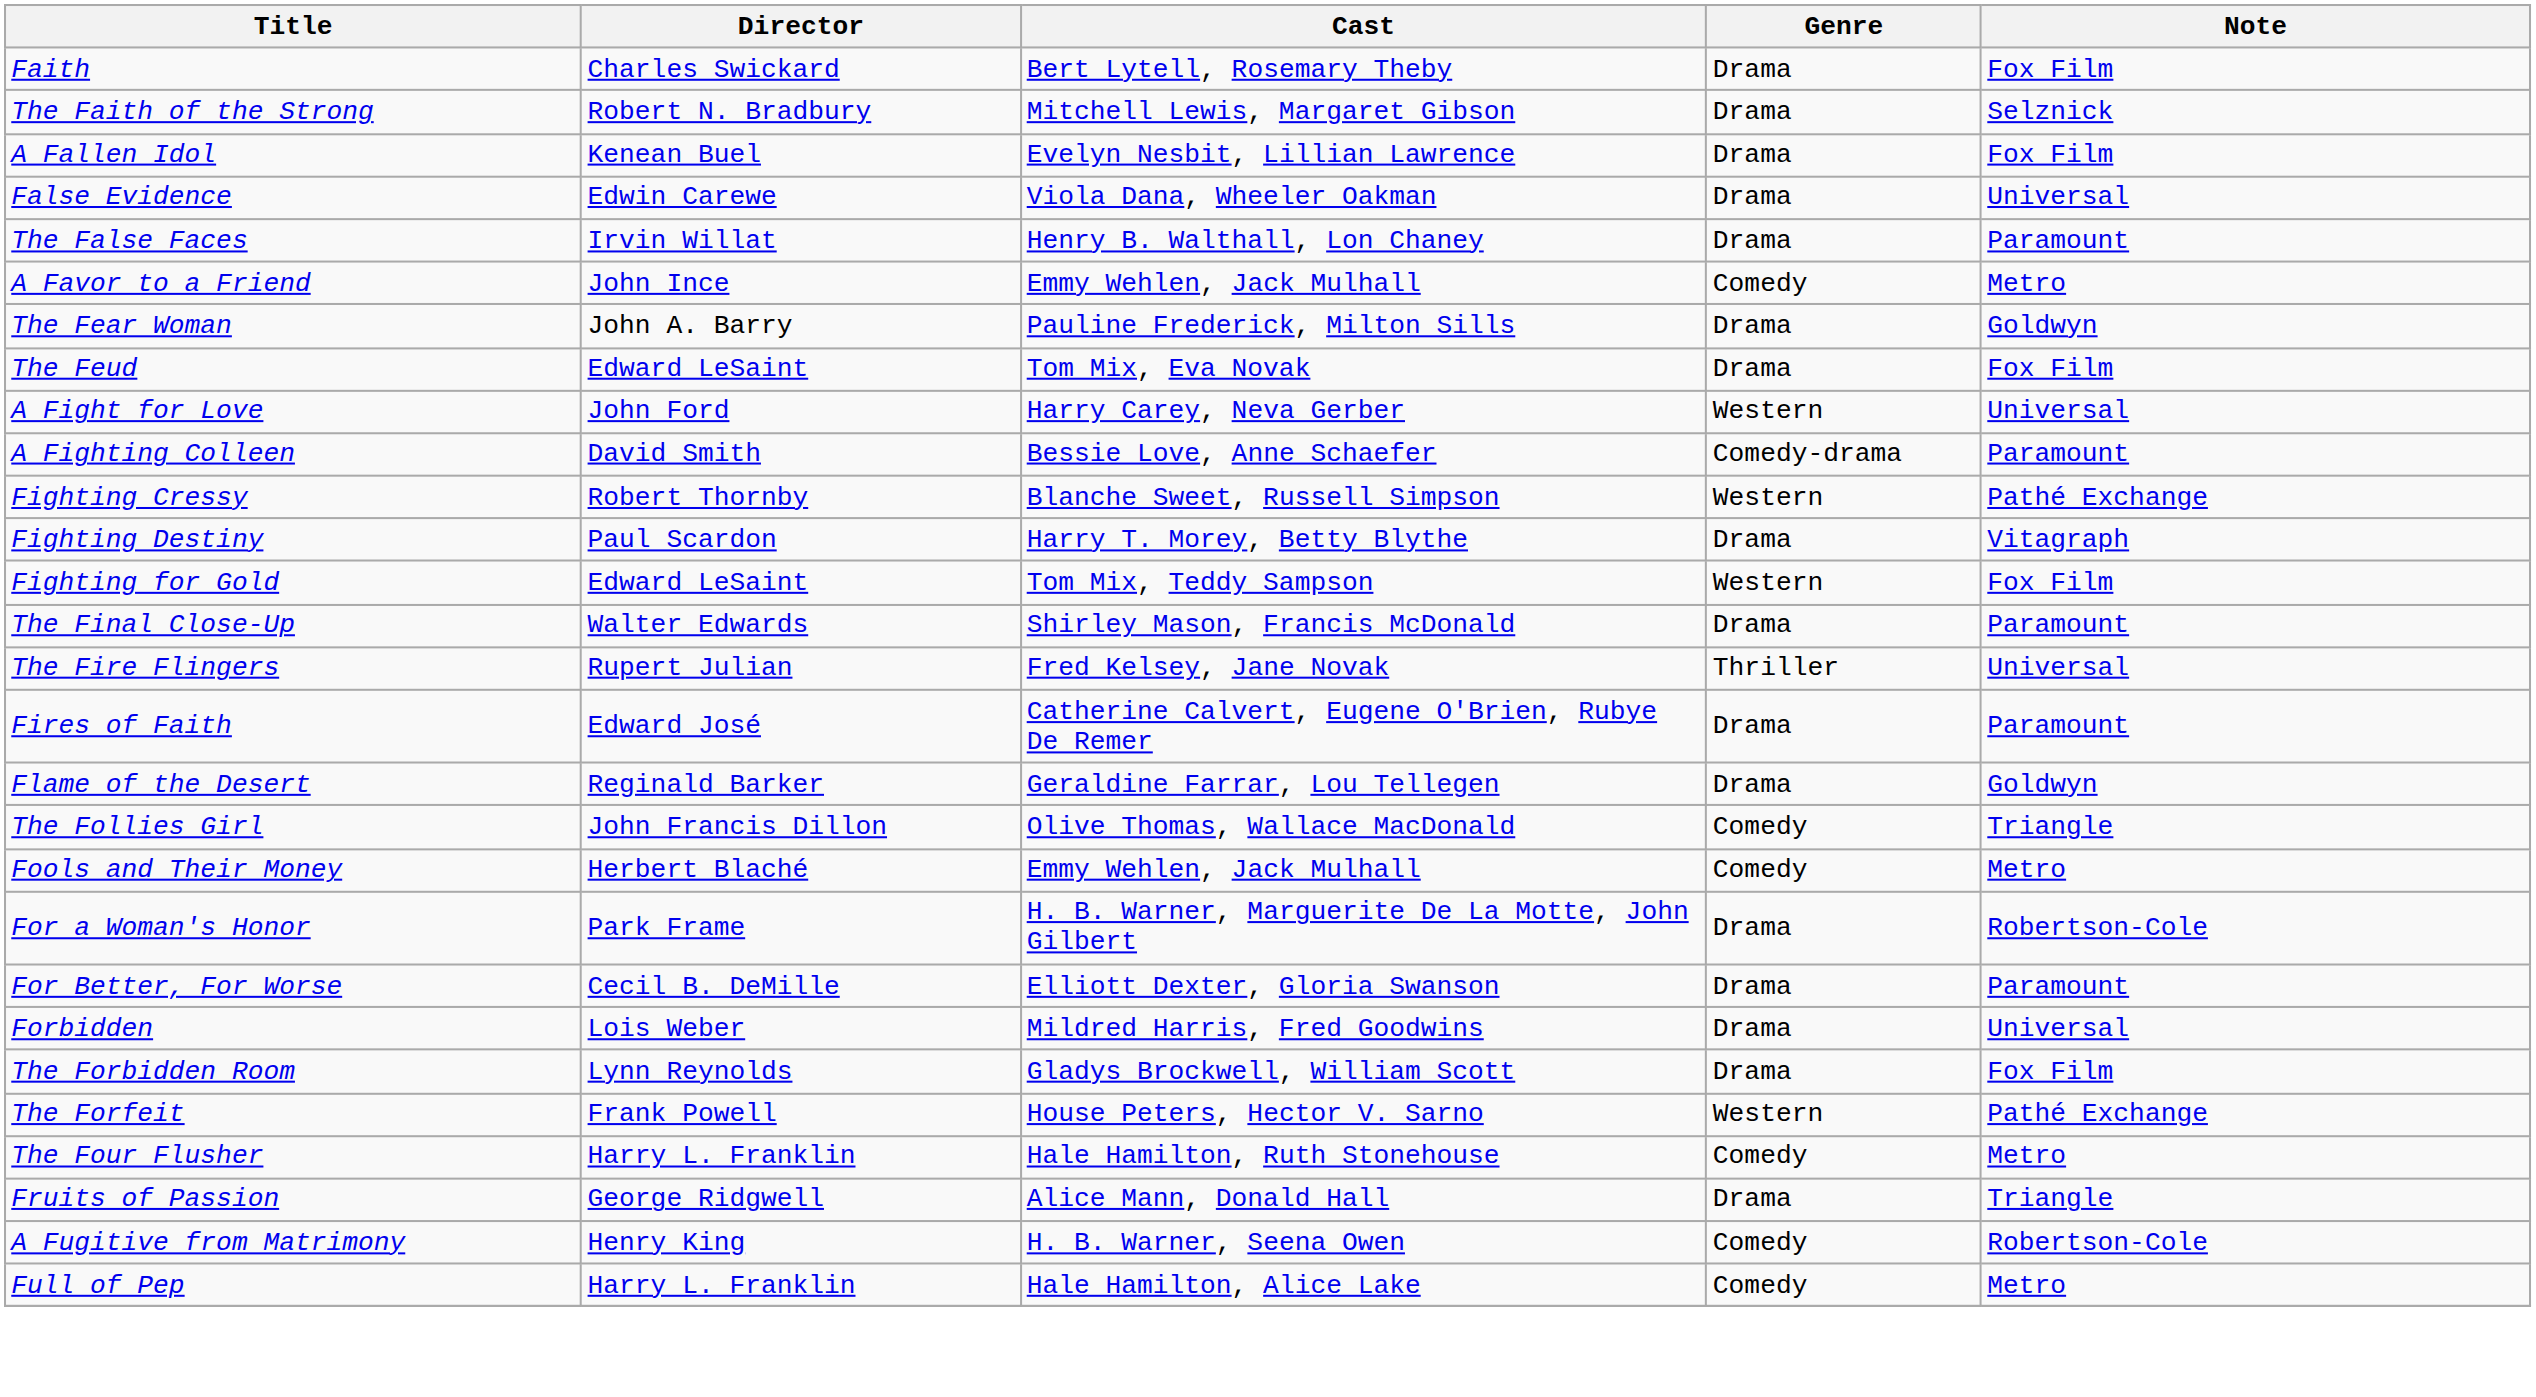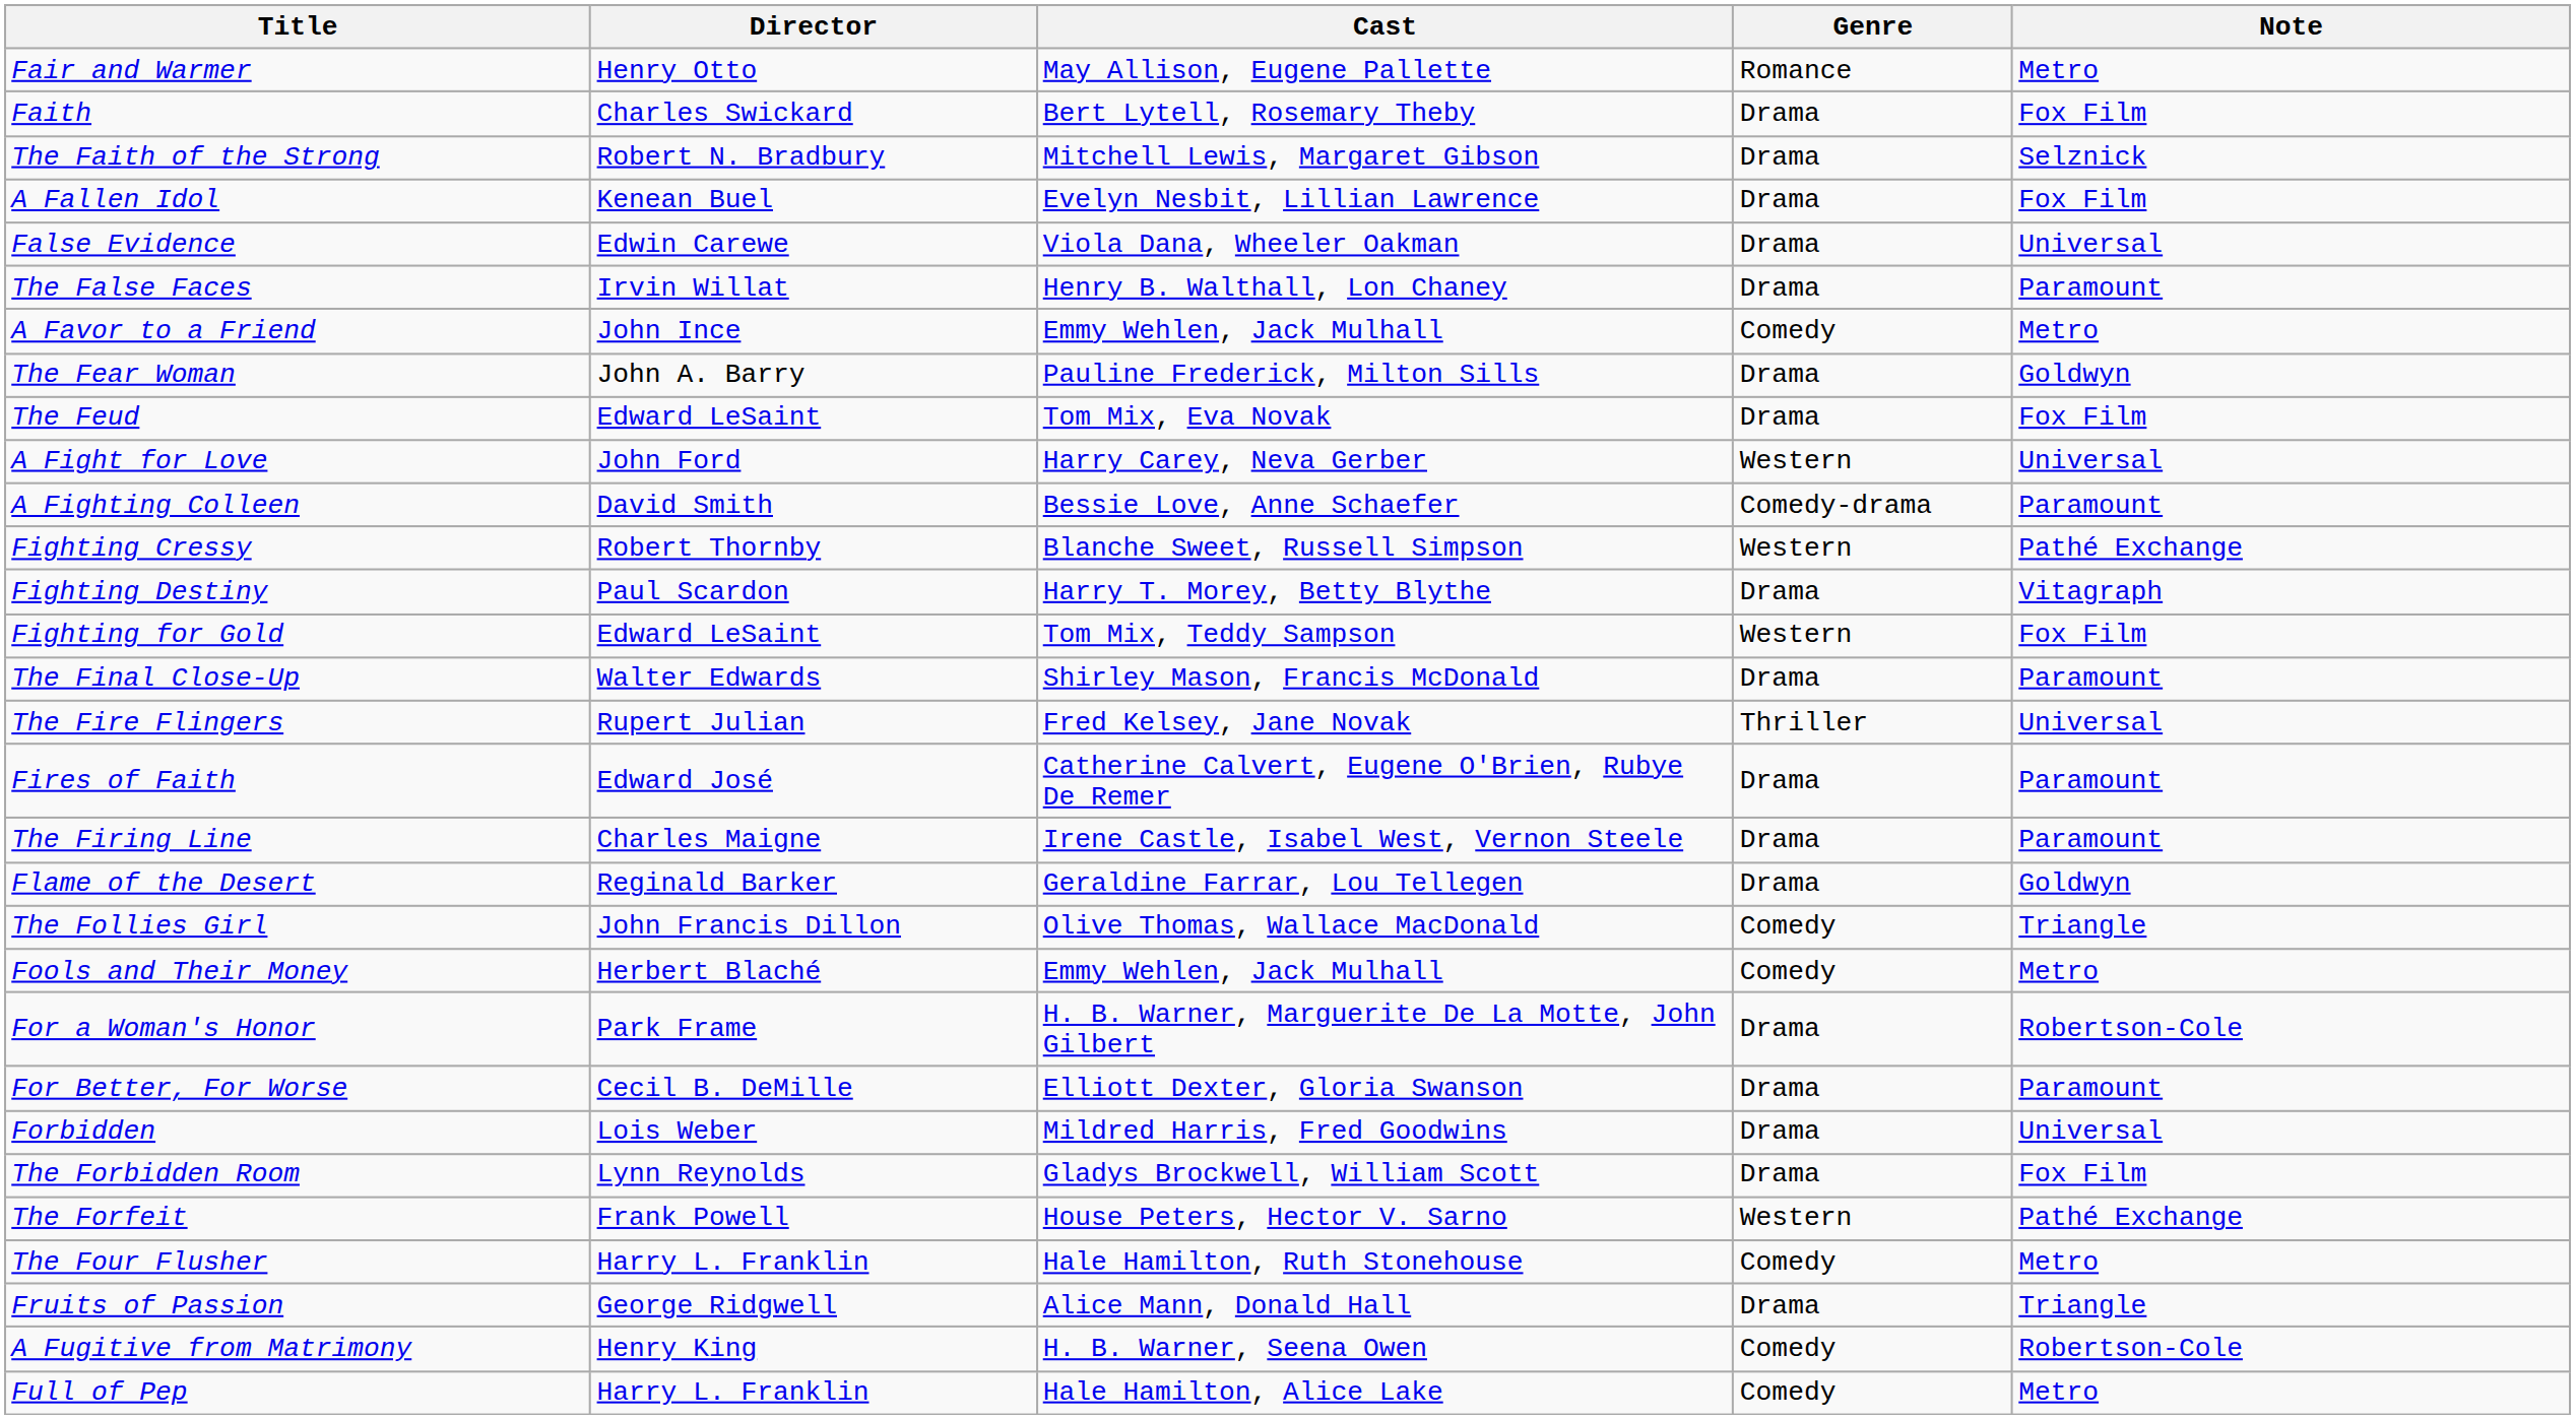+ row: Fair and Warmer | Henry Otto | May Allison, Eugene Pallette | Romance | Metro
+ row: The Firing Line | Charles Maigne | Irene Castle, Isabel West, Vernon Steele | Drama | Paramount
